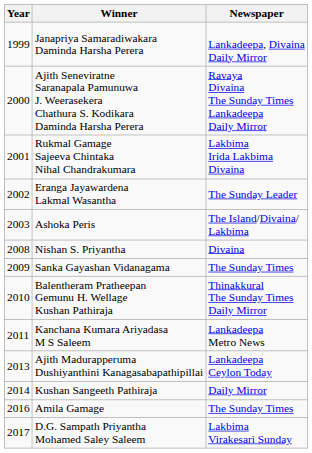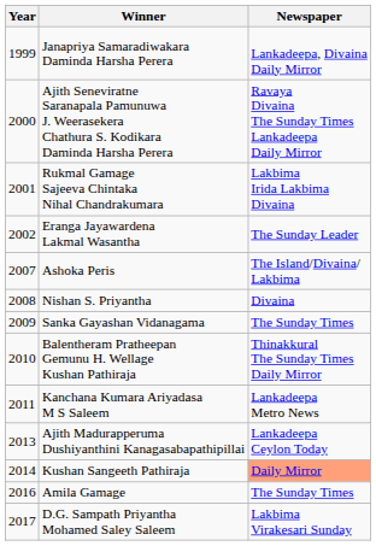Ashoka Peris | Year: 2003 -> 2007
Kushan Sangeeth Pathiraja | Newspaper: no background -> lightsalmon background
